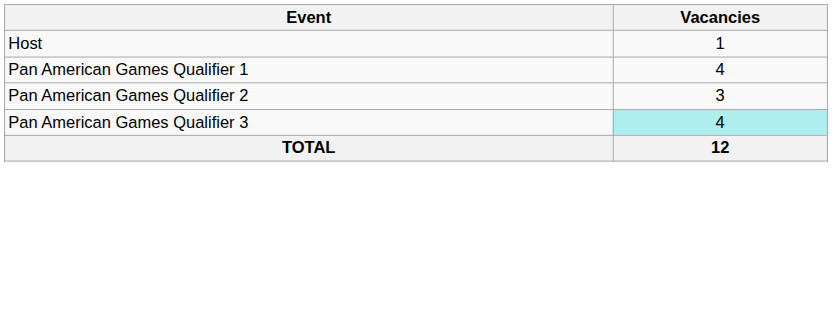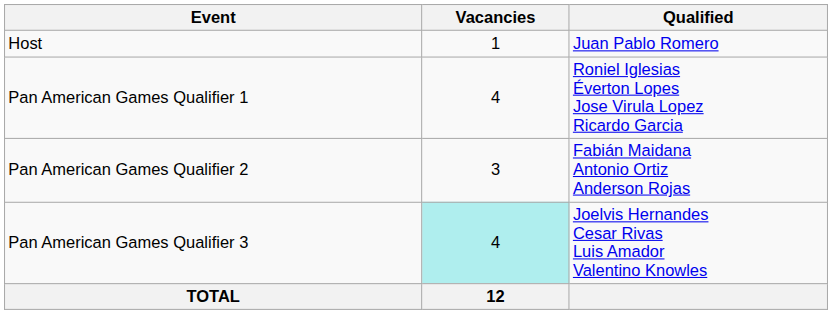+ column: Qualified | Juan Pablo Romero | Roniel Iglesias Éverton Lopes Jose Virula Lopez Ricardo Garcia | Fabián Maidana Antonio Ortiz Anderson Rojas | Joelvis Hernandes Cesar Rivas Luis Amador Valentino Knowles
